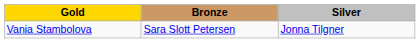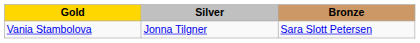columns swapped: Silver <-> Bronze
